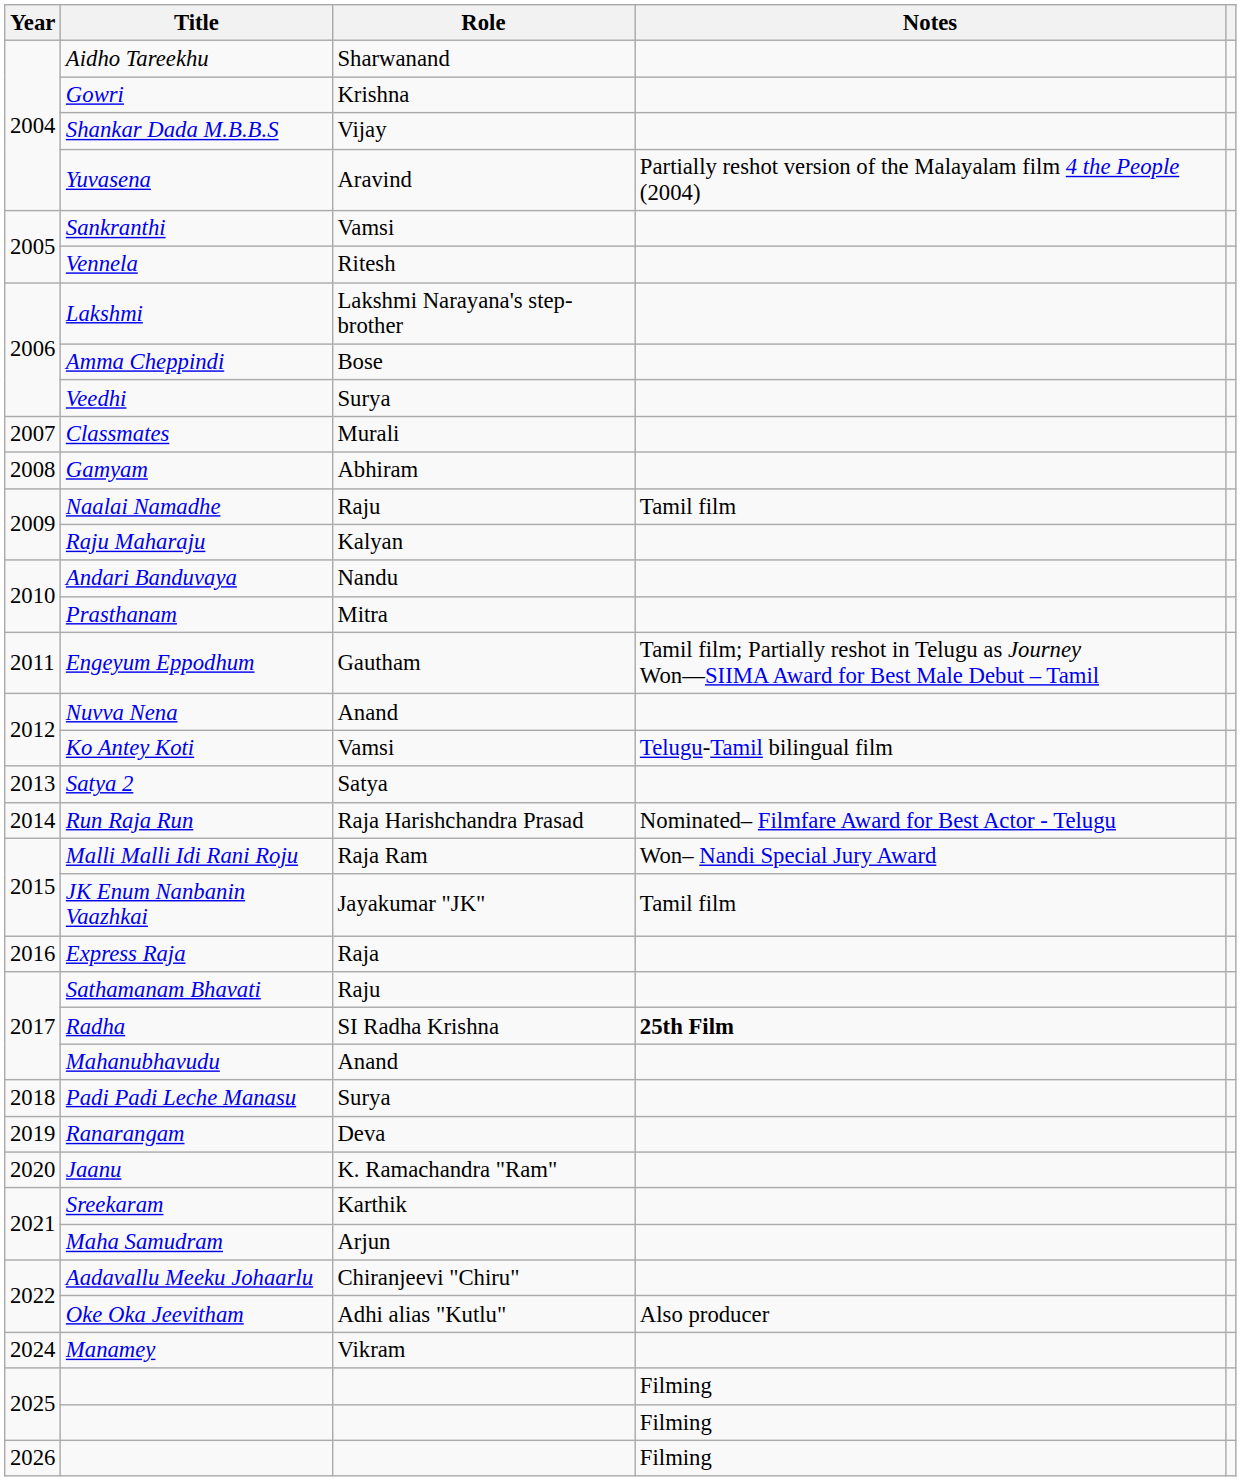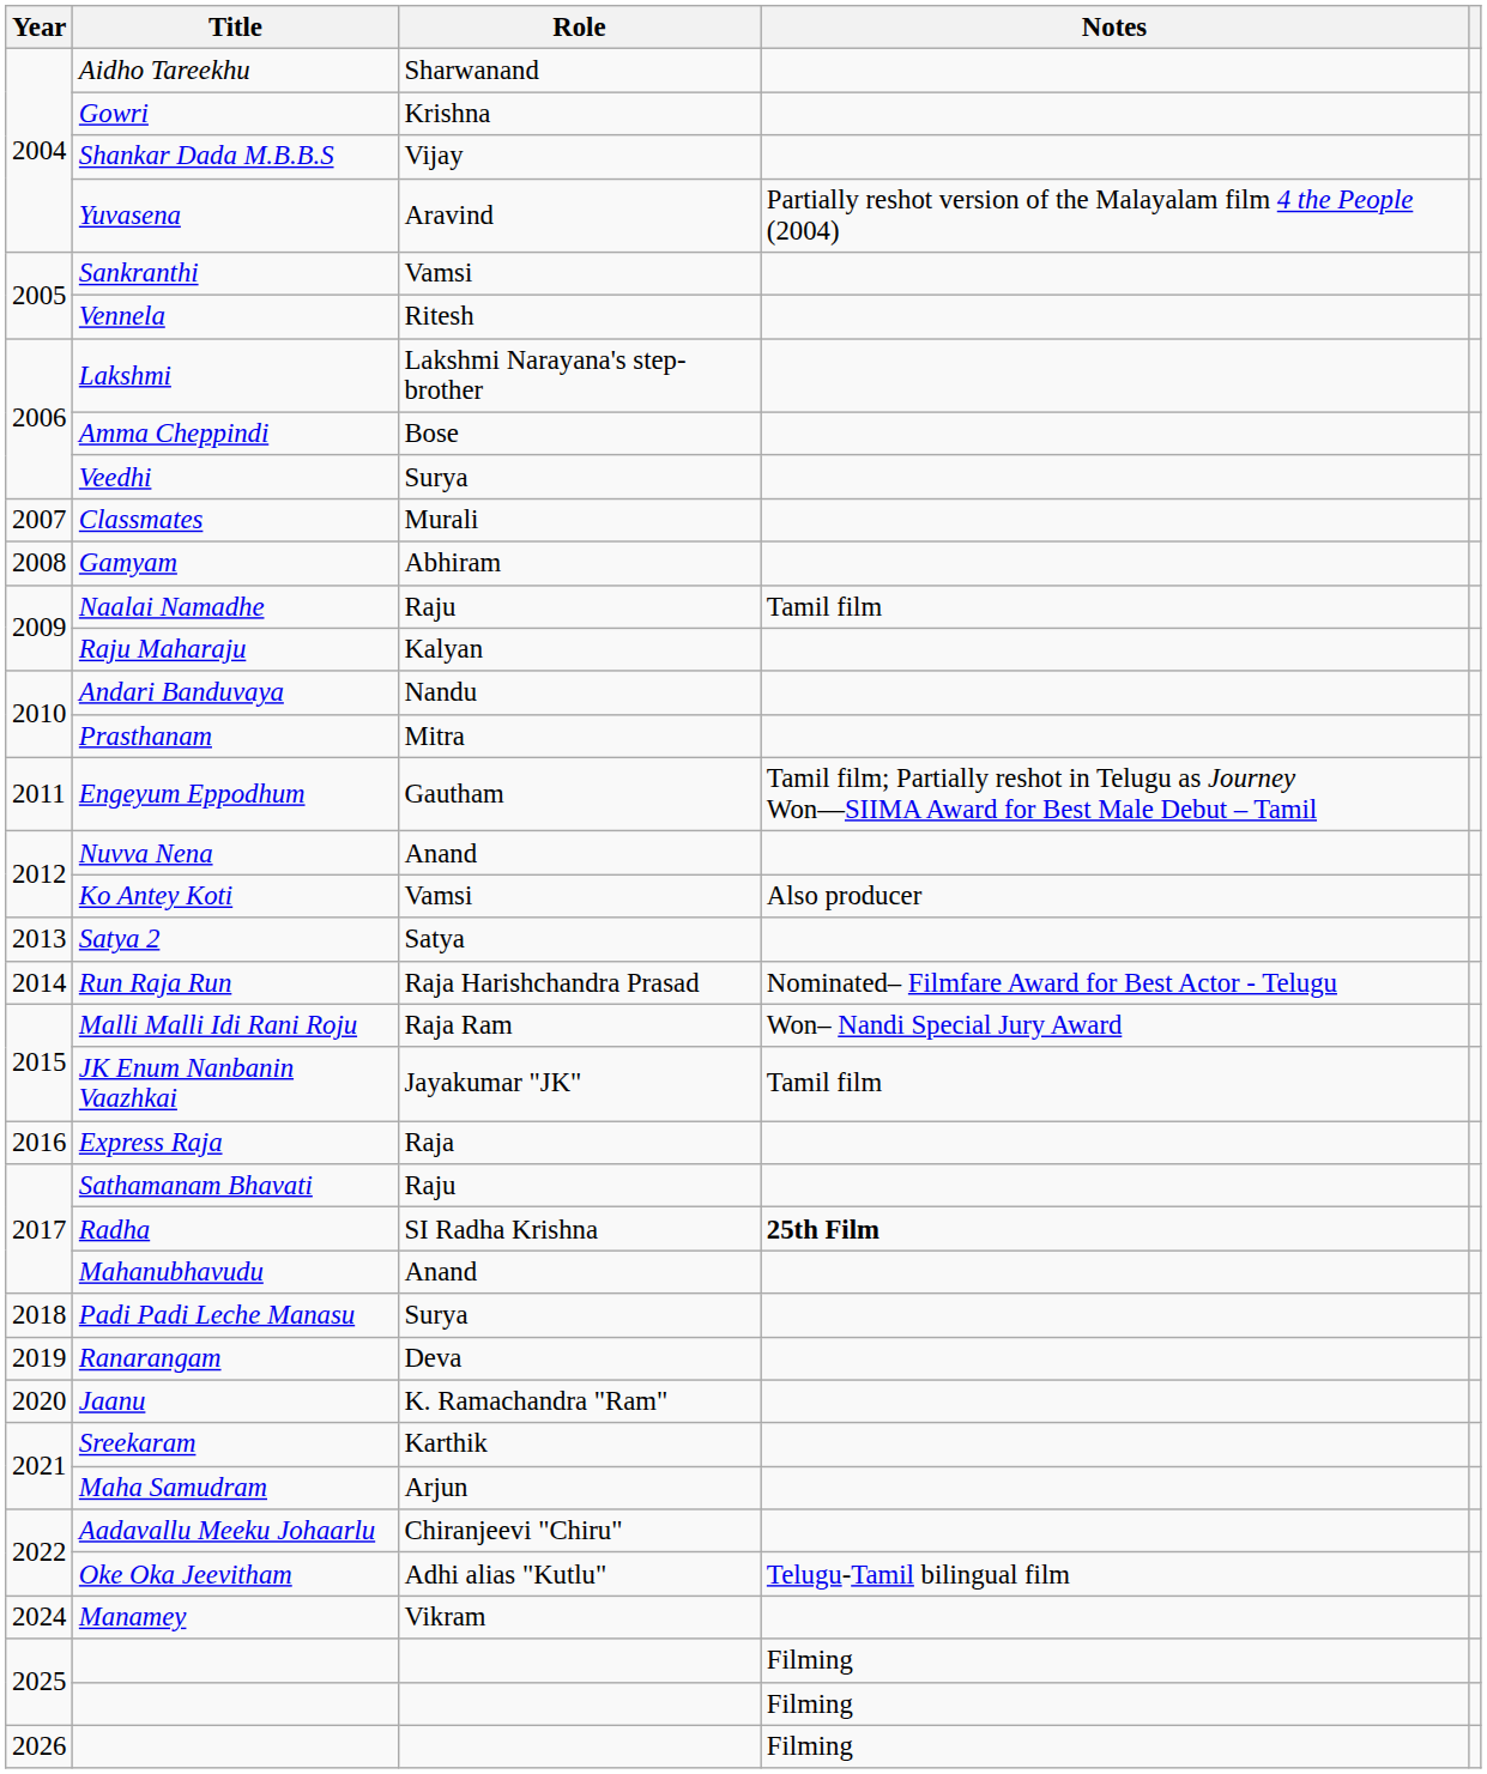Ko Antey Koti | Notes: Telugu-Tamil bilingual film -> Also producer
Oke Oka Jeevitham | Notes: Also producer -> Telugu-Tamil bilingual film
